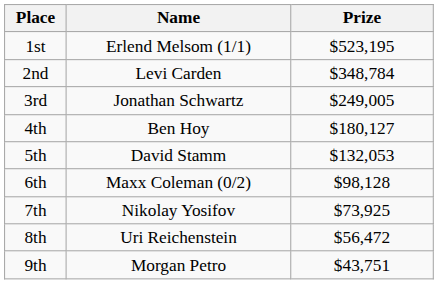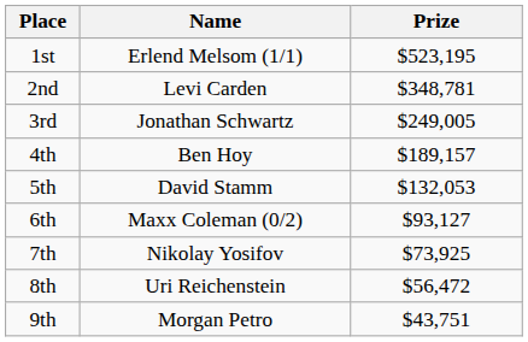2nd | Prize: $348,784 -> $348,781
4th | Prize: $180,127 -> $189,157
6th | Prize: $98,128 -> $93,127
